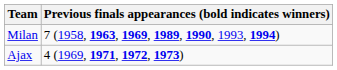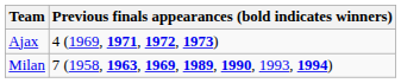rows swapped: Ajax <-> Milan
